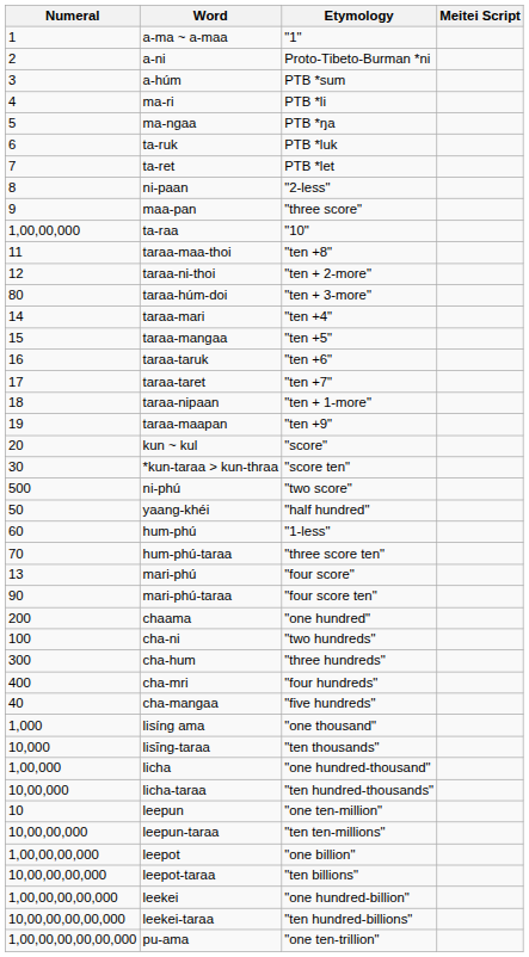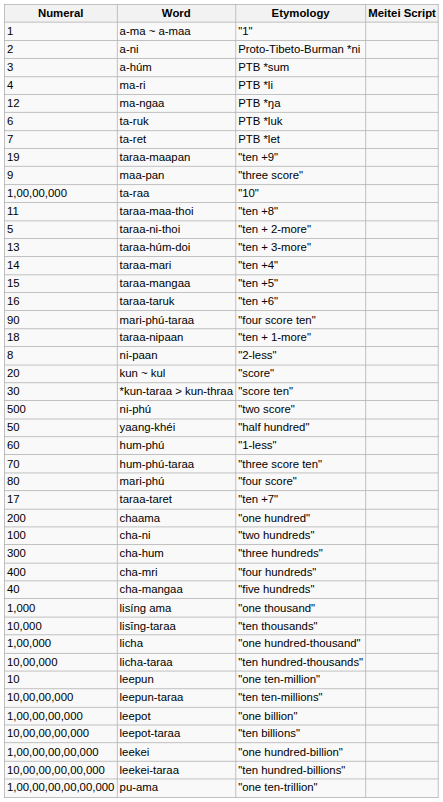ma-ngaa | Numeral: 5 -> 12
rows swapped: ni-paan <-> taraa-maapan
taraa-ni-thoi | Numeral: 12 -> 5
taraa-húm-doi | Numeral: 80 -> 13
rows swapped: taraa-taret <-> mari-phú-taraa
mari-phú | Numeral: 13 -> 80
